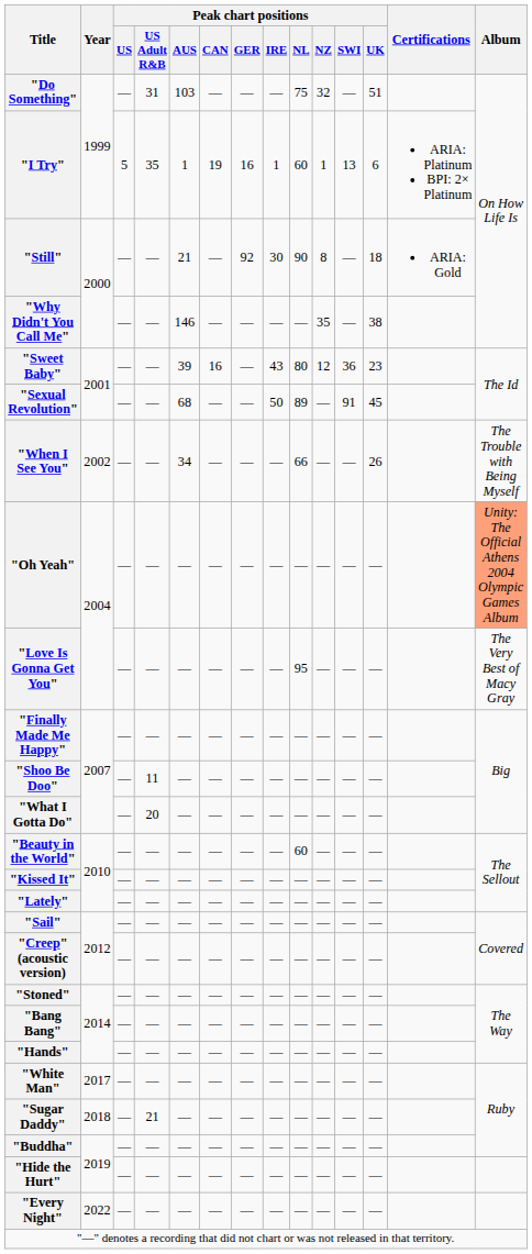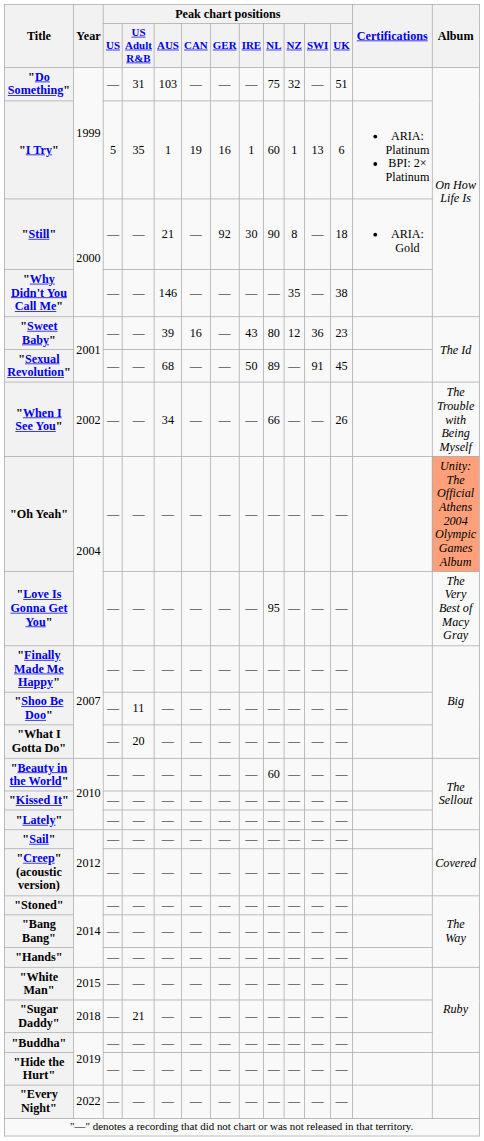"White Man" | Year: 2017 -> 2015
